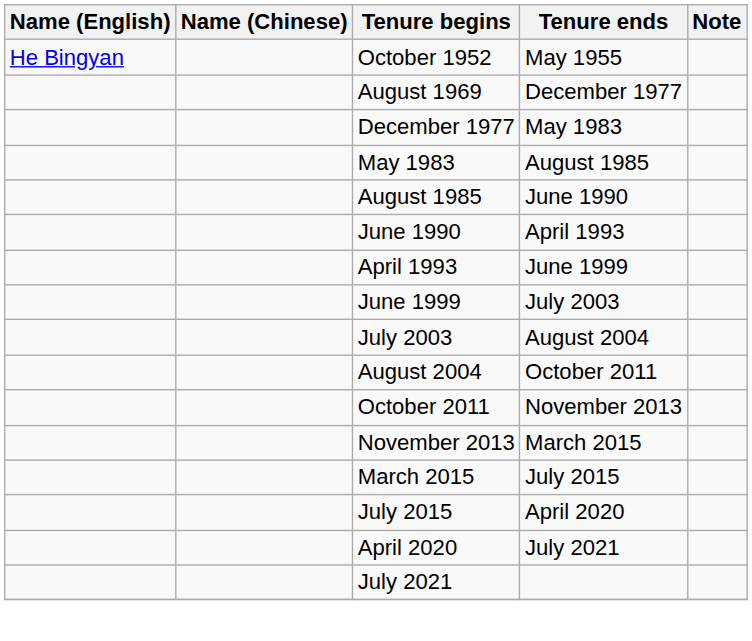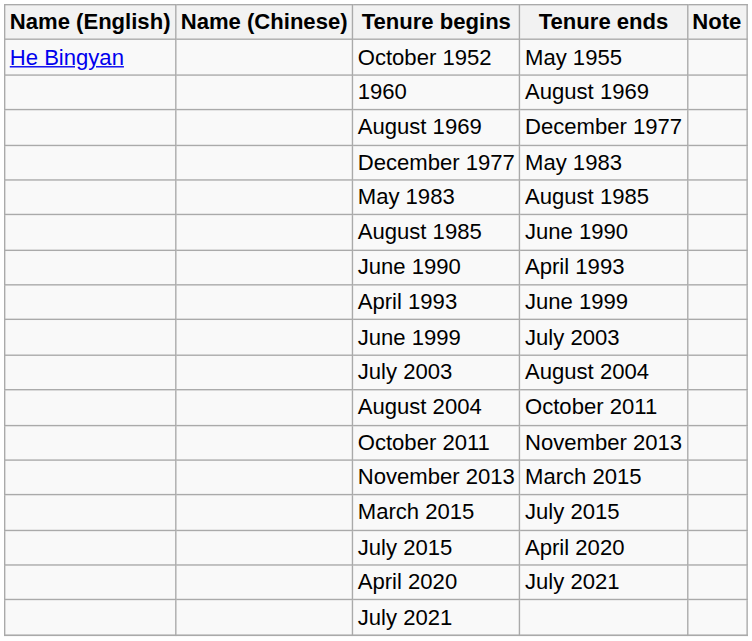+ row: 1960 | August 1969
